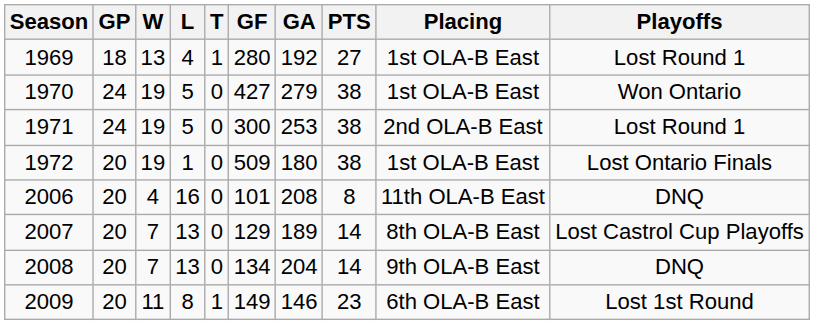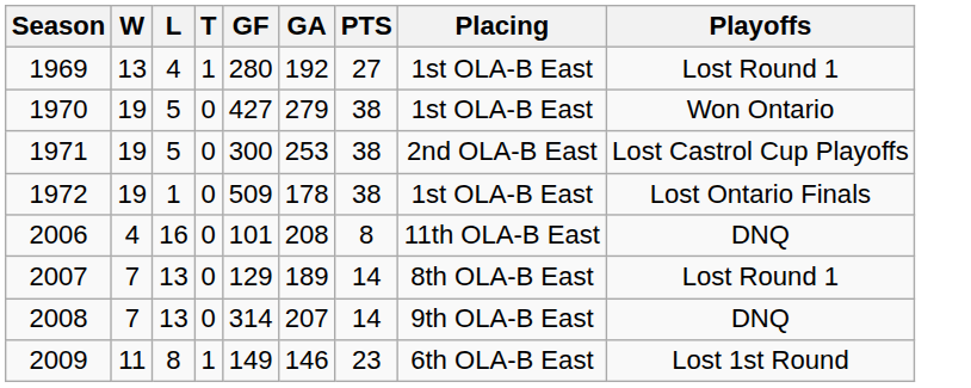- column: GP | 18 | 24 | 24 | 20 | 20 | 20 | 20 | 20
1971 | Playoffs: Lost Round 1 -> Lost Castrol Cup Playoffs
1972 | GA: 180 -> 178
2007 | Playoffs: Lost Castrol Cup Playoffs -> Lost Round 1
2008 | GF: 134 -> 314
2008 | GA: 204 -> 207
